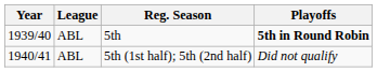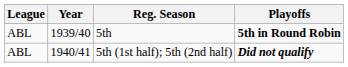columns swapped: Year <-> League
5th (1st half); 5th (2nd half) | Playoffs: normal -> bold
